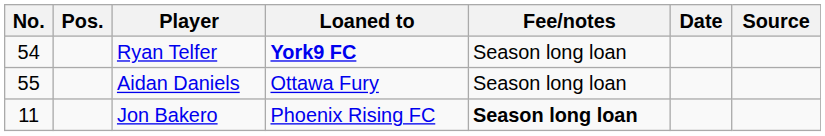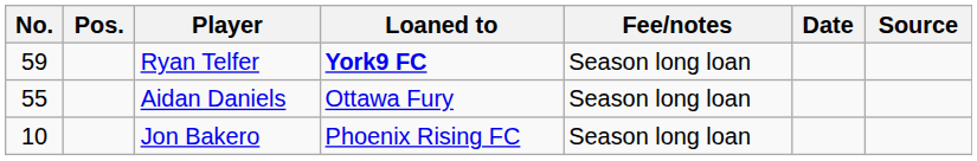Ryan Telfer | No.: 54 -> 59
Jon Bakero | No.: 11 -> 10
Jon Bakero | Fee/notes: bold -> normal
